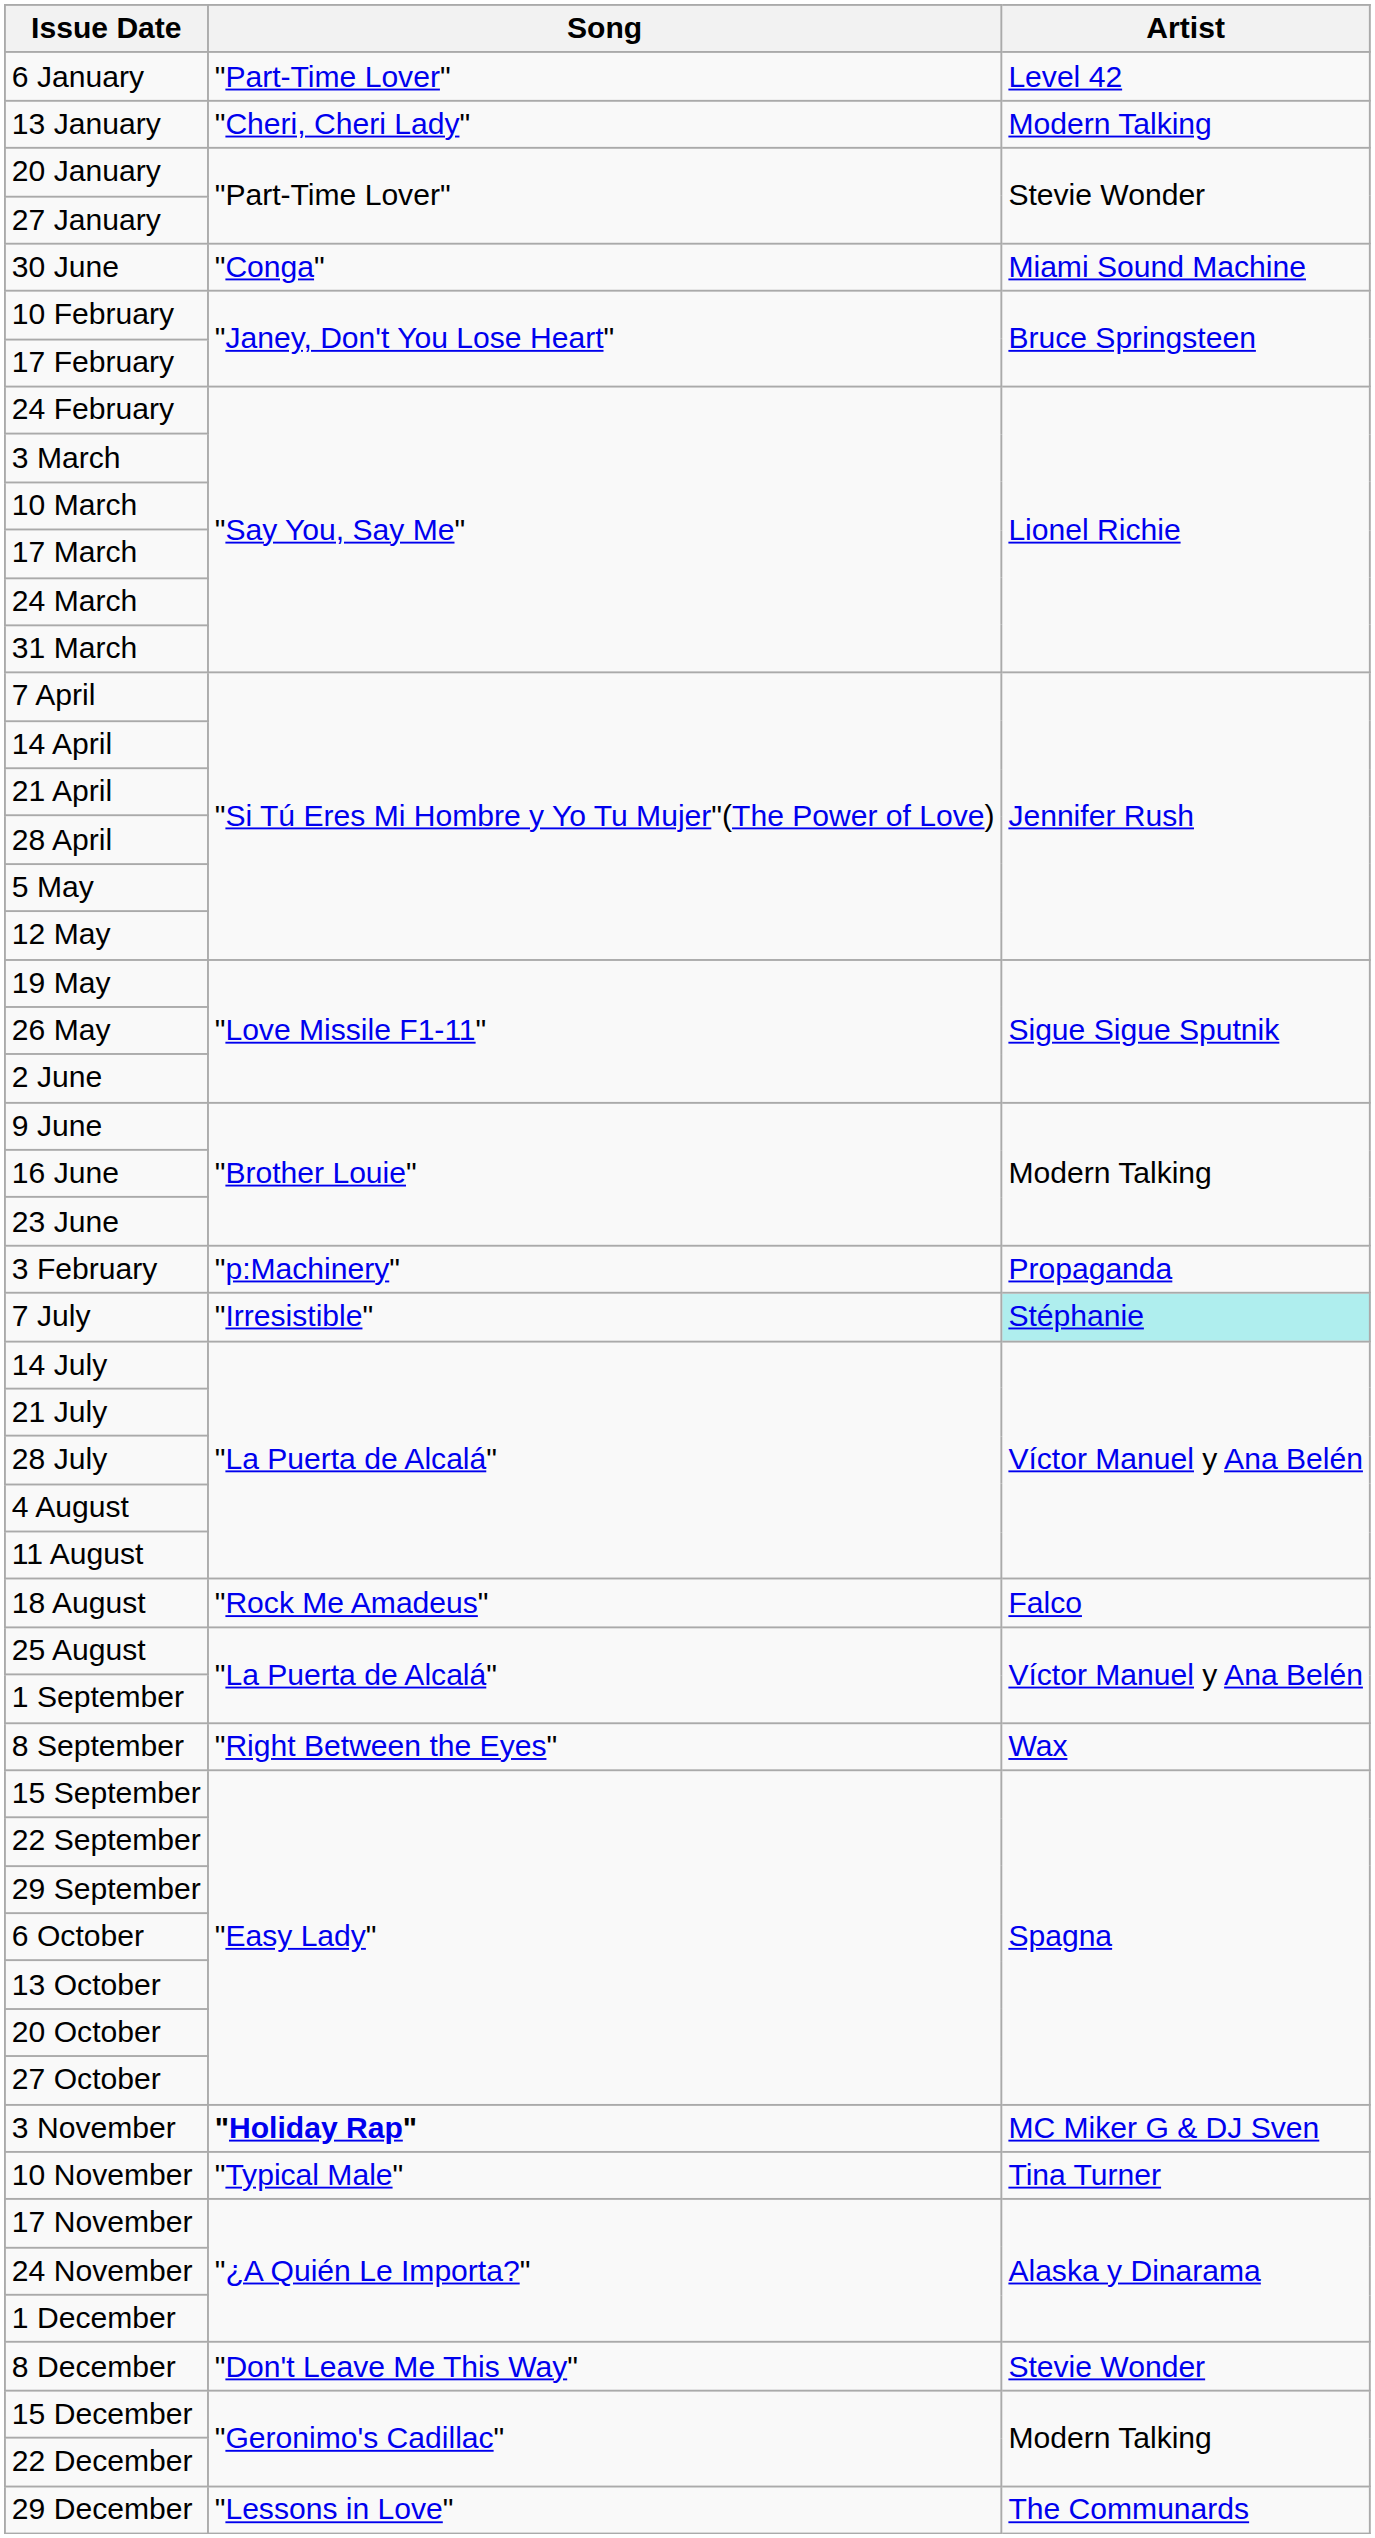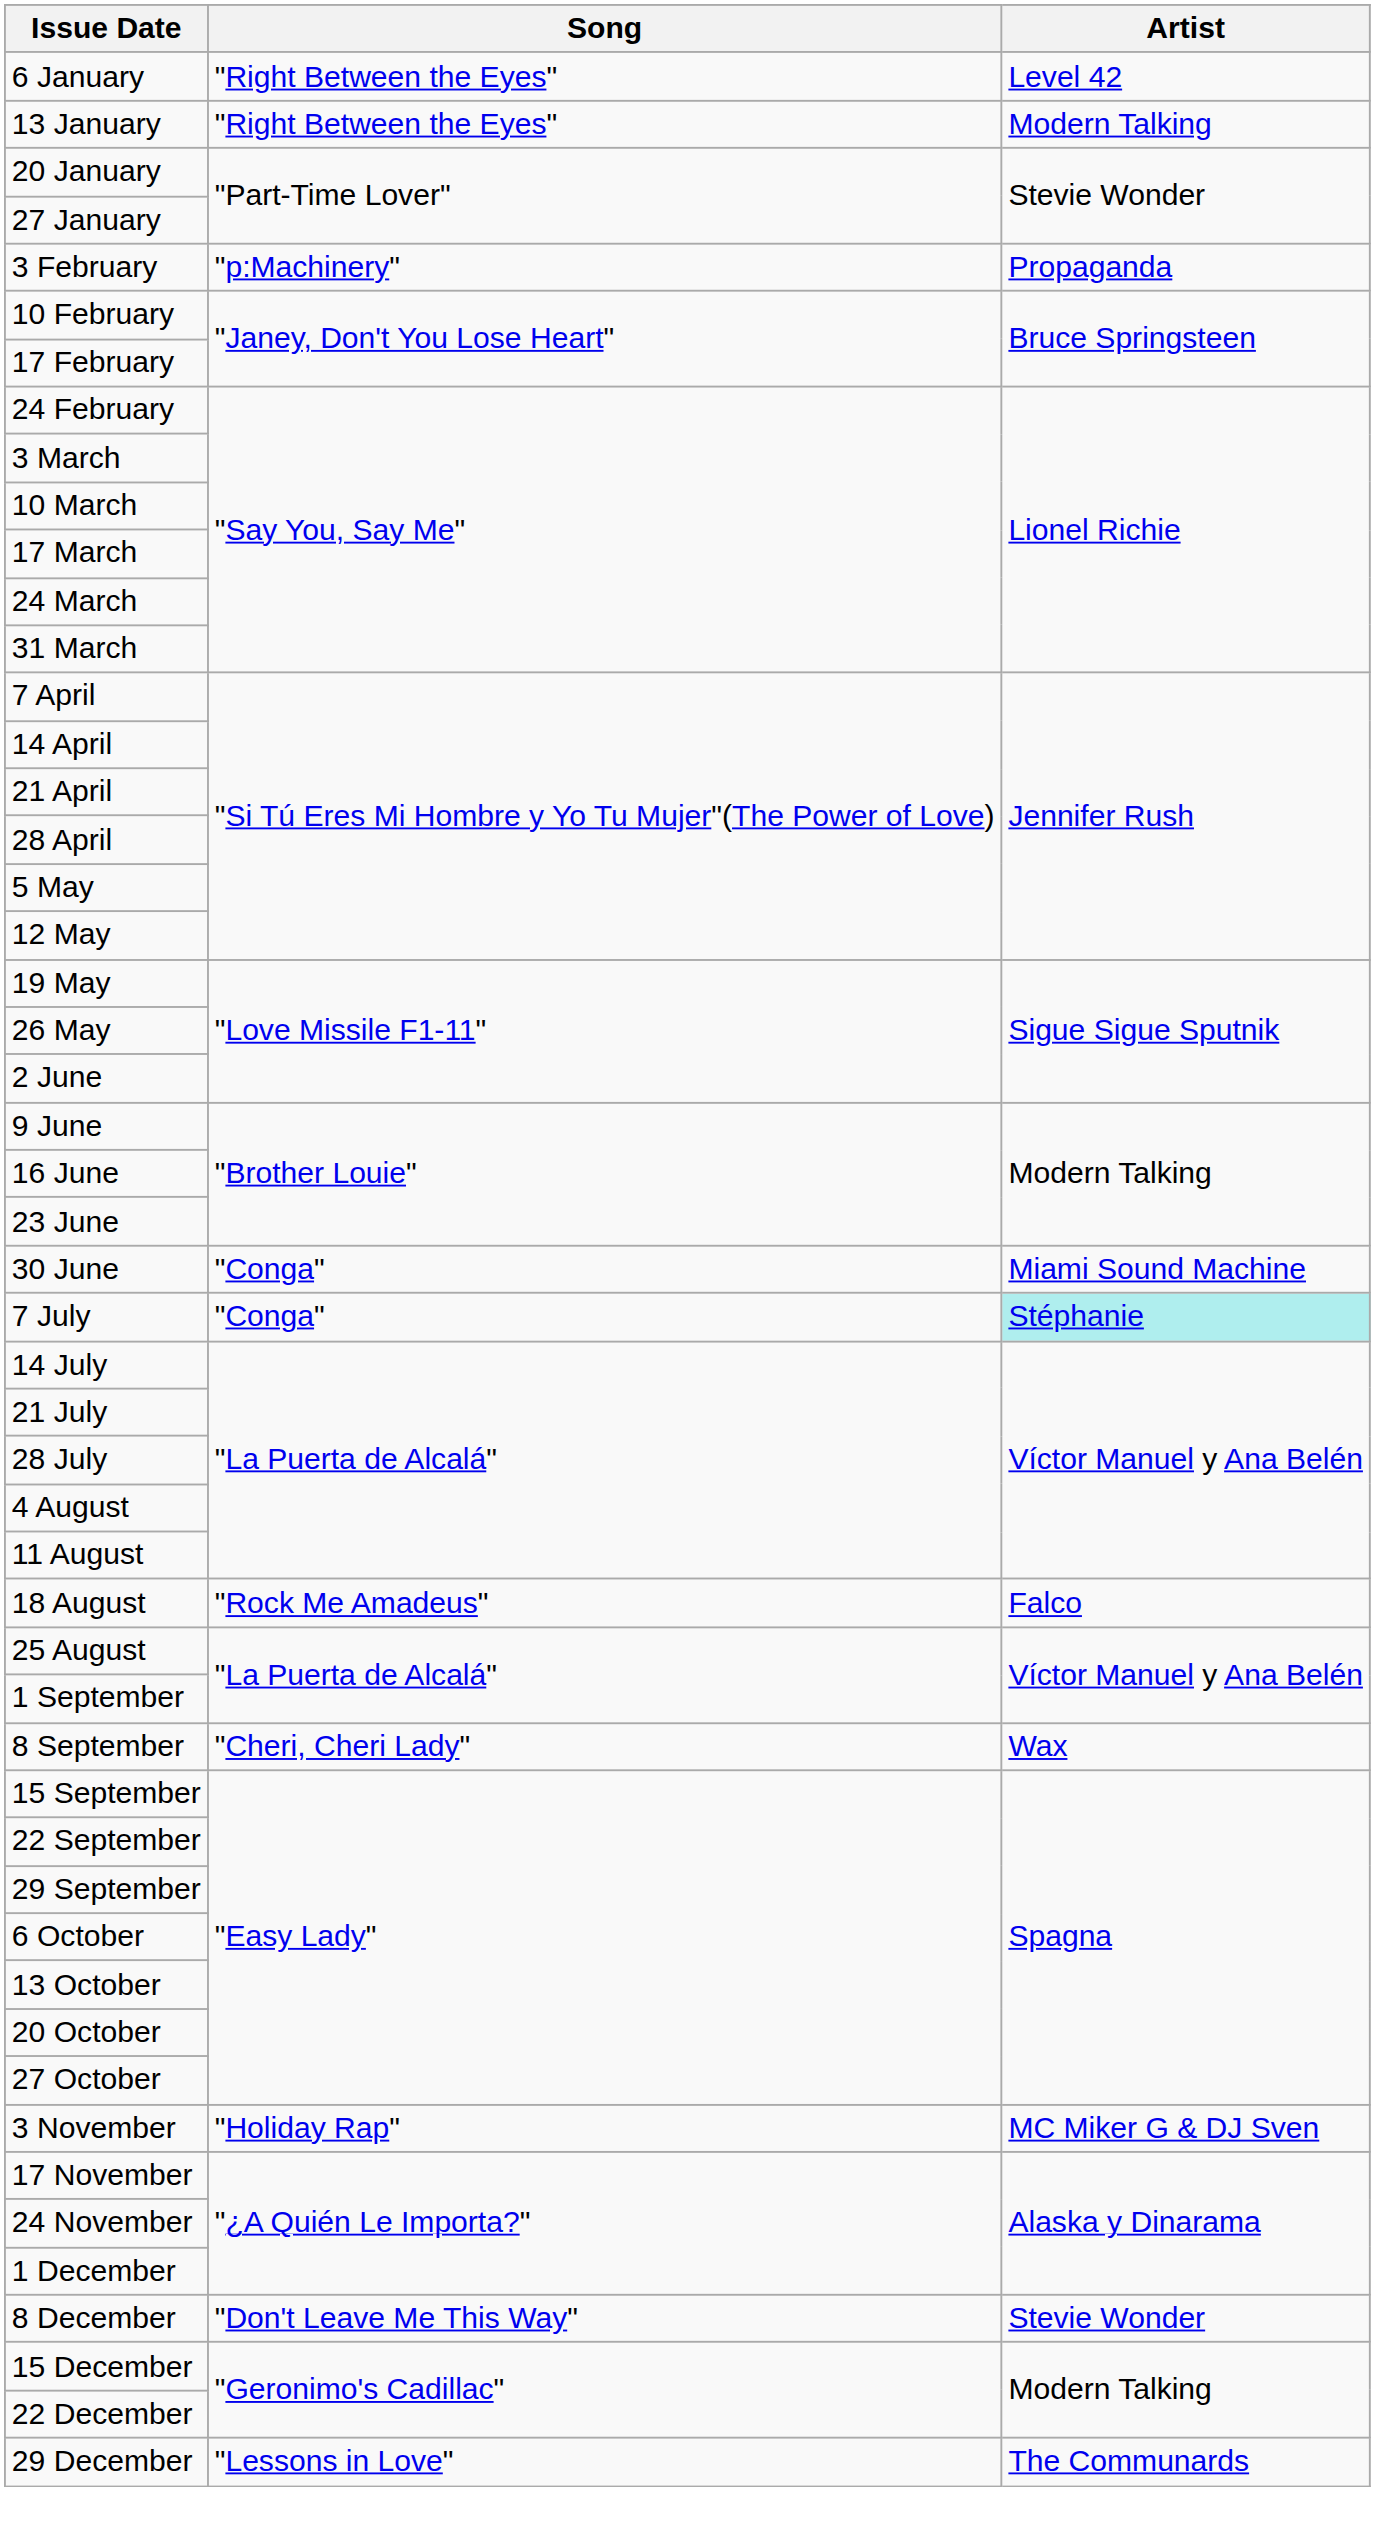6 January | Song: "Part-Time Lover" -> "Right Between the Eyes"
13 January | Song: "Cheri, Cheri Lady" -> "Right Between the Eyes"
rows swapped: 3 February <-> 30 June
7 July | Song: "Irresistible" -> "Conga"
8 September | Song: "Right Between the Eyes" -> "Cheri, Cheri Lady"
3 November | Song: bold -> normal
- row: 10 November | "Typical Male" | Tina Turner
